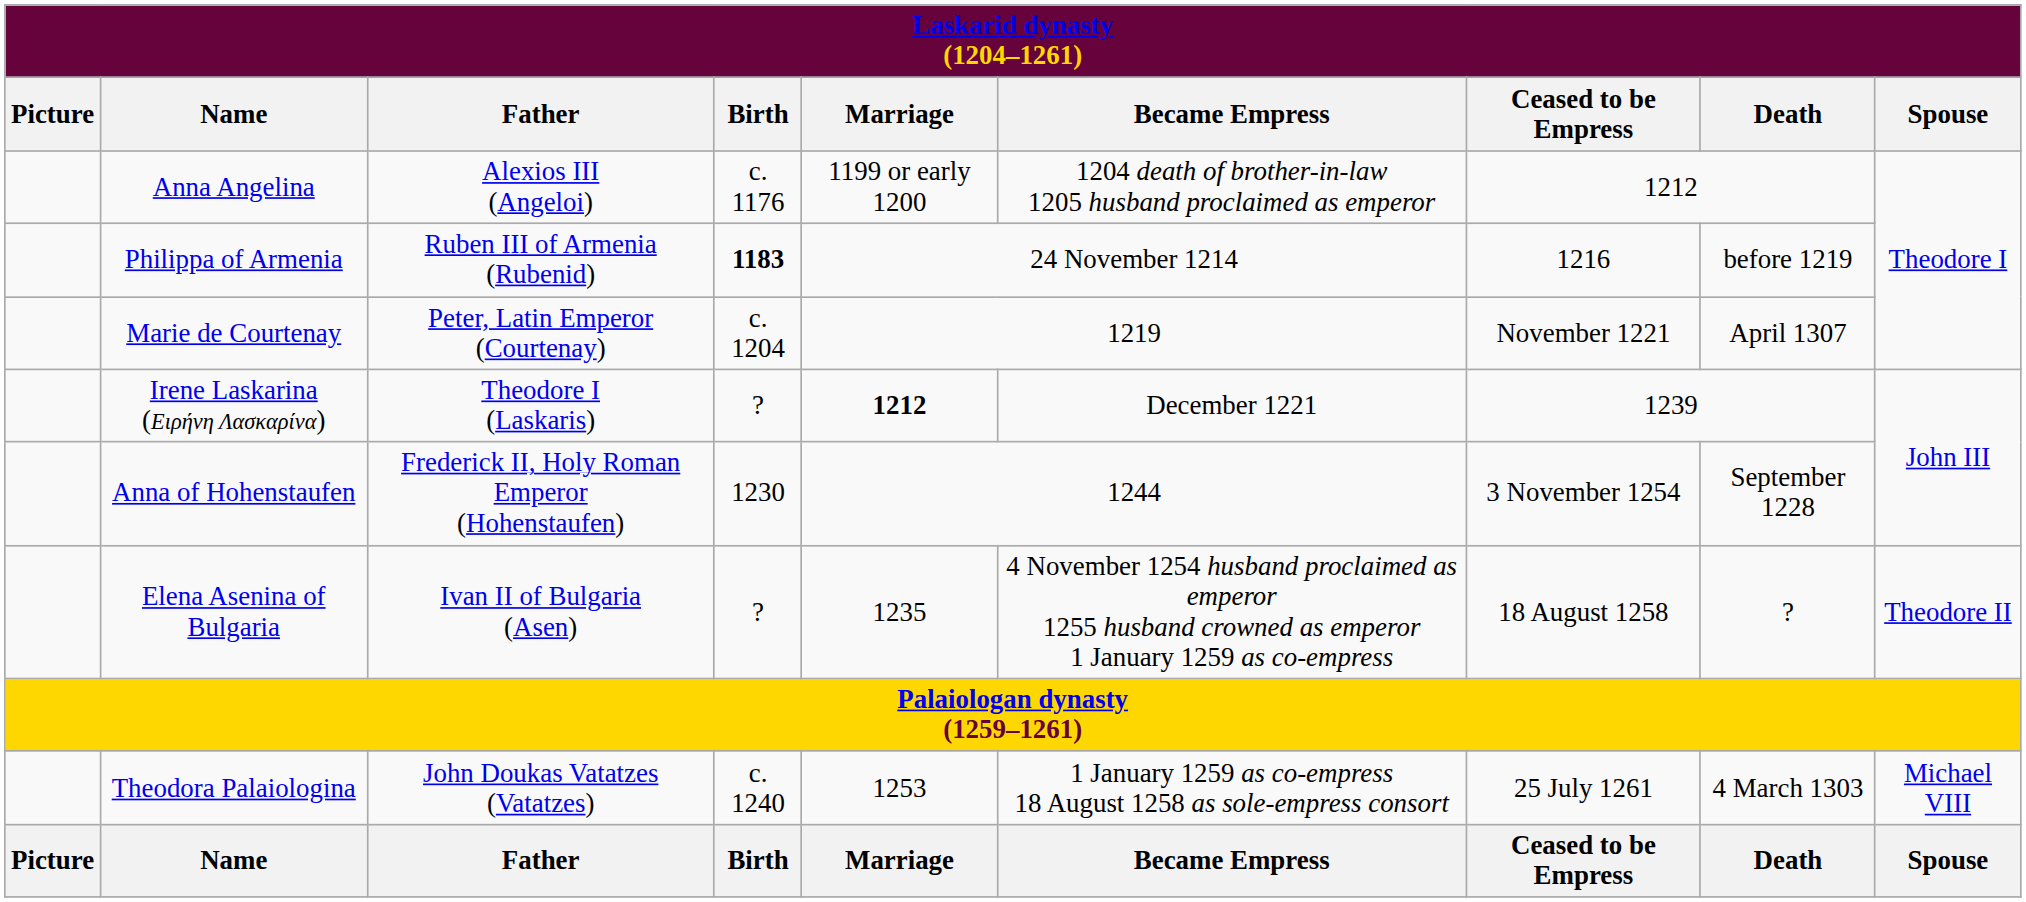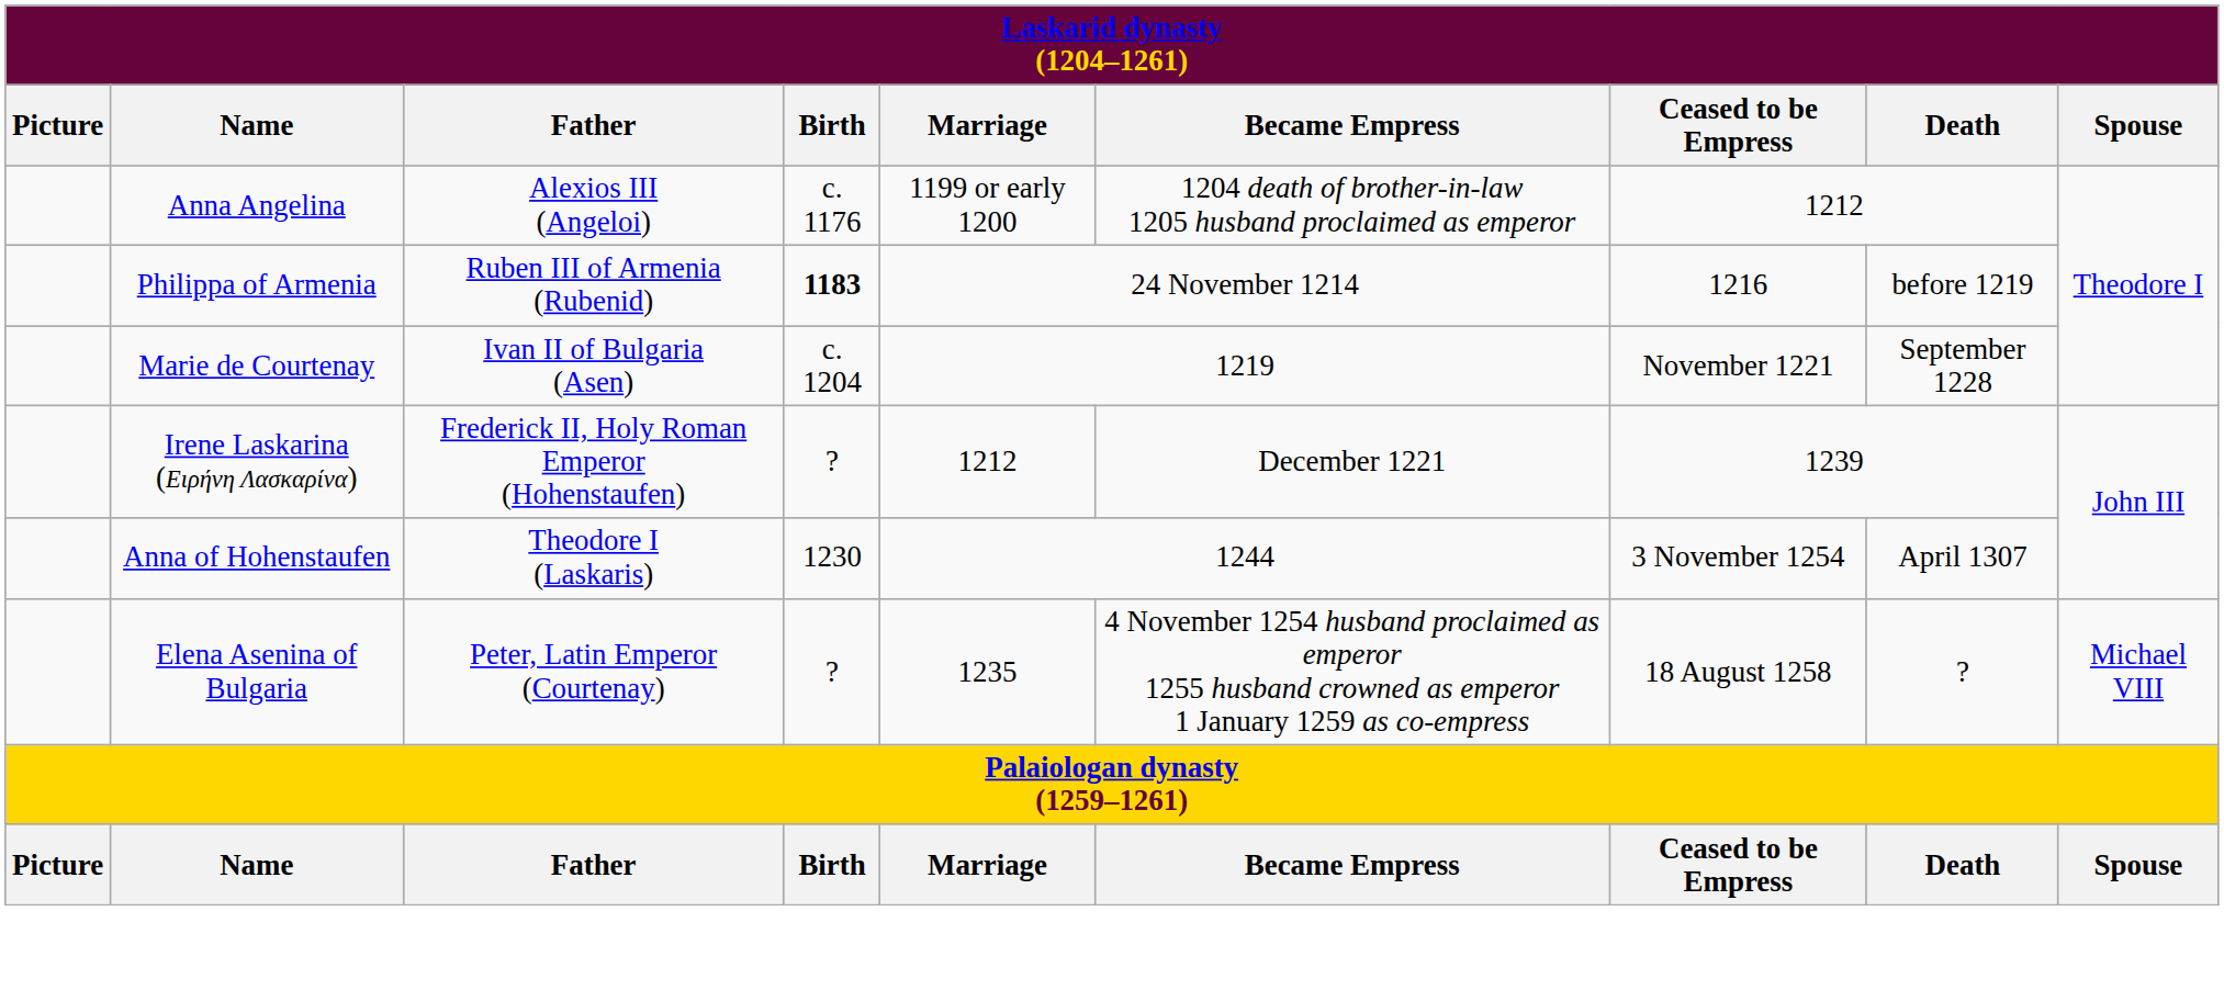Marie de Courtenay | column 3: Peter, Latin Emperor (Courtenay) -> Ivan II of Bulgaria (Asen)
Marie de Courtenay | column 8: April 1307 -> September 1228
Irene Laskarina (Ειρήνη Λασκαρίνα) | column 3: Theodore I (Laskaris) -> Frederick II, Holy Roman Emperor (Hohenstaufen)
Irene Laskarina (Ειρήνη Λασκαρίνα) | column 5: bold -> normal
Anna of Hohenstaufen | column 3: Frederick II, Holy Roman Emperor (Hohenstaufen) -> Theodore I (Laskaris)
Anna of Hohenstaufen | column 8: September 1228 -> April 1307
Elena Asenina of Bulgaria | column 3: Ivan II of Bulgaria (Asen) -> Peter, Latin Emperor (Courtenay)
Elena Asenina of Bulgaria | column 9: Theodore II -> Michael VIII
- row: Theodora Palaiologina | John Doukas Vatatzes (Vatatzes) | c. 1240 | 1253 | 1 January 1259 as co-empress 18 August 1258 as sole-empress consort | 25 July 1261 | 4 March 1303 | Michael VIII
